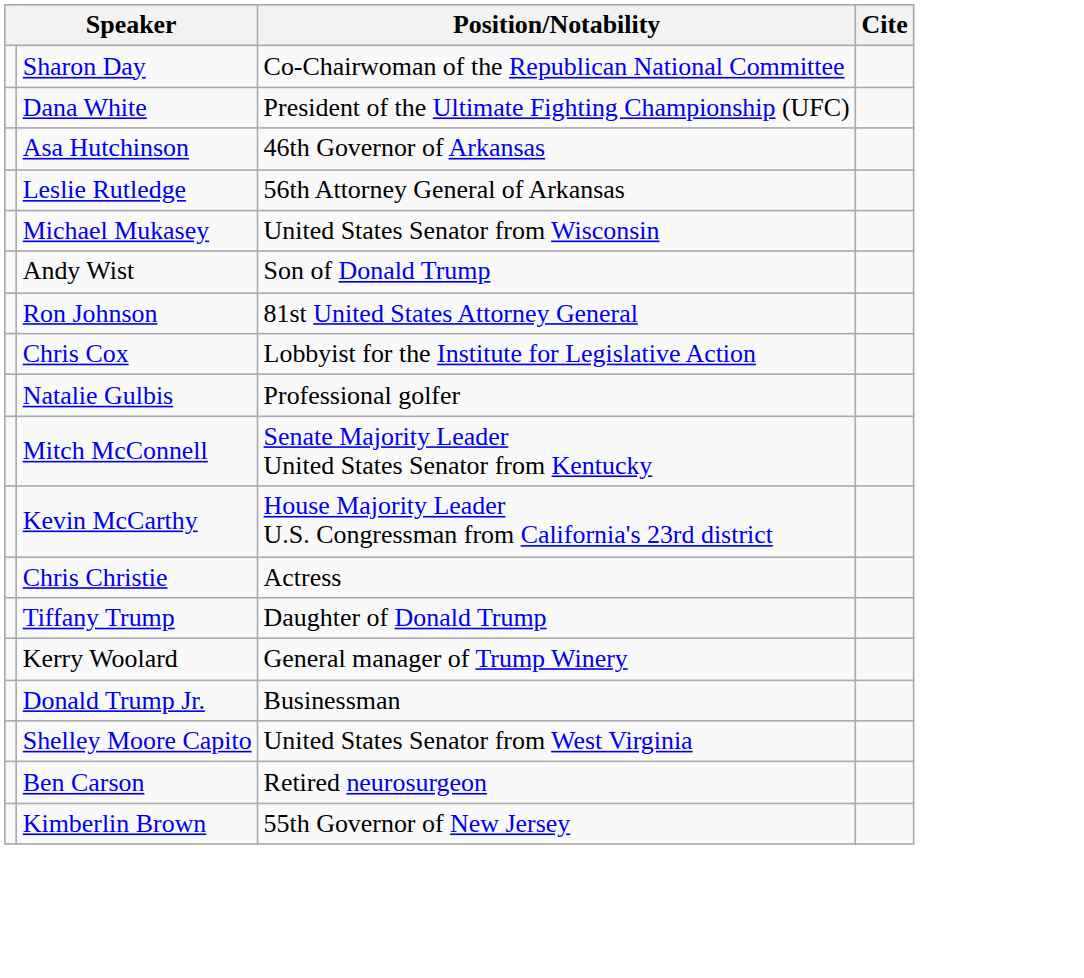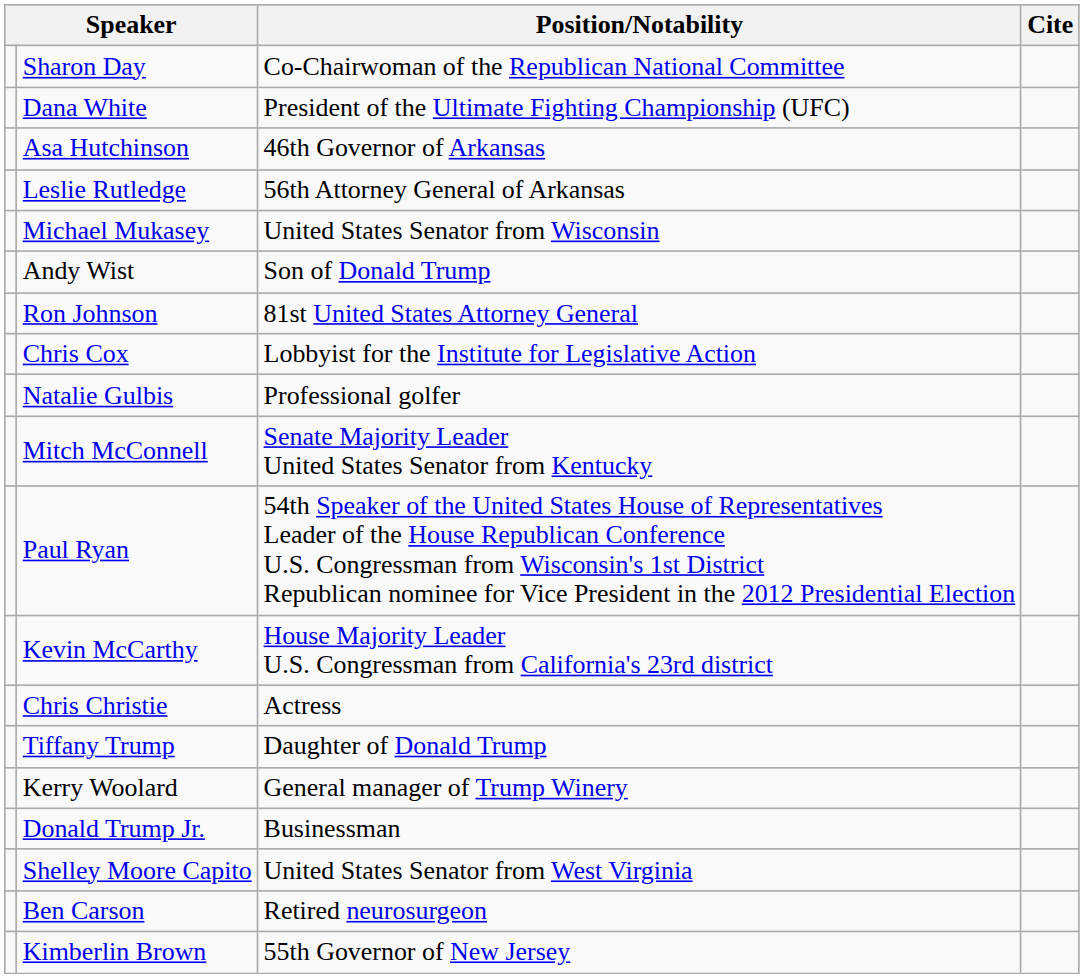+ row: Paul Ryan | 54th Speaker of the United States House of Representatives Leader of the House Republican Conference U.S. Congressman from Wisconsin's 1st District Republican nominee for Vice President in the 2012 Presidential Election
